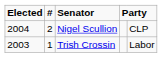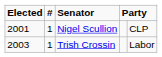Nigel Scullion | Elected: 2004 -> 2001
Nigel Scullion | #: 2 -> 1
